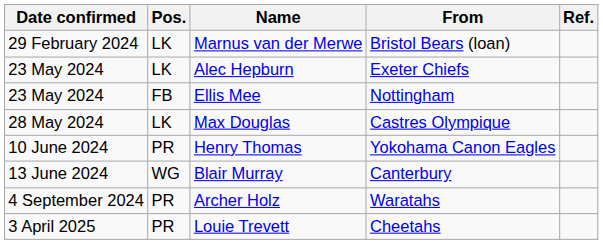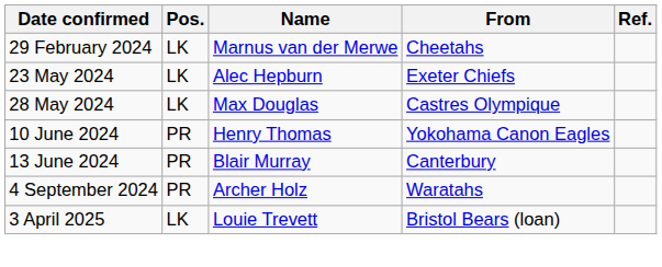Marnus van der Merwe | From: Bristol Bears (loan) -> Cheetahs
- row: 23 May 2024 | FB | Ellis Mee | Nottingham
Blair Murray | Pos.: WG -> PR
Louie Trevett | Pos.: PR -> LK
Louie Trevett | From: Cheetahs -> Bristol Bears (loan)
